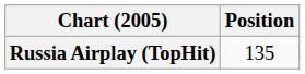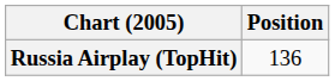Russia Airplay (TopHit) | Position: 135 -> 136
